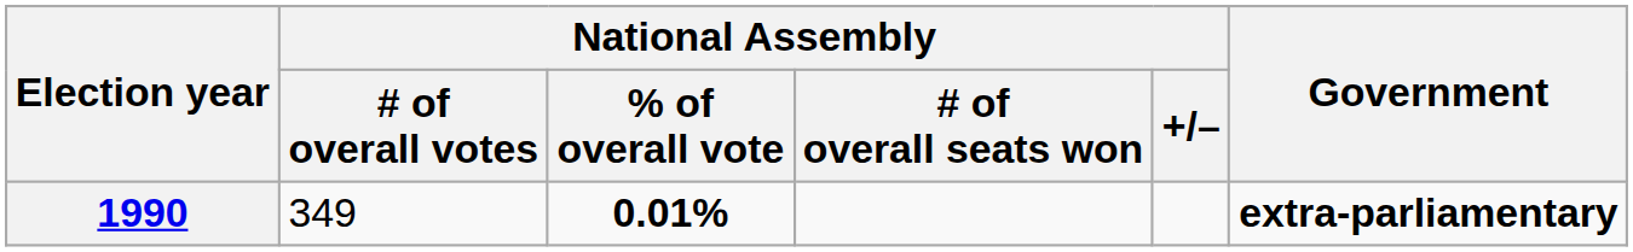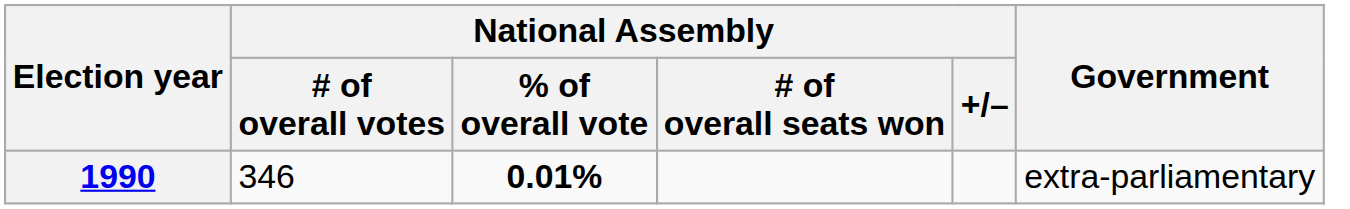1990 | National Assembly / # of overall votes: 349 -> 346
1990 | Government: bold -> normal
